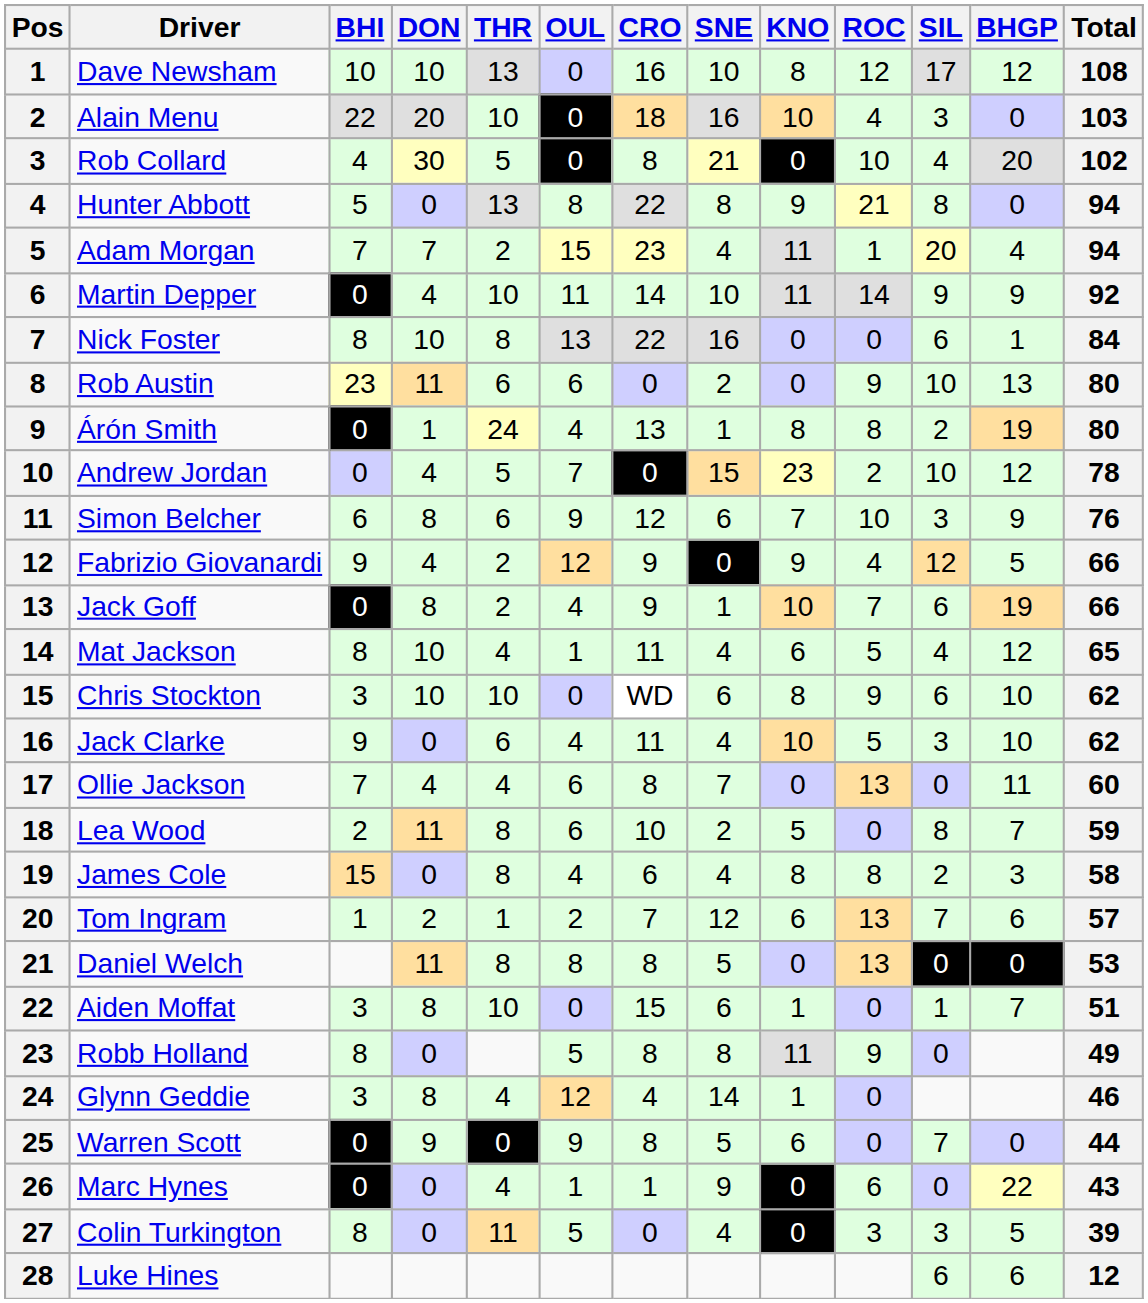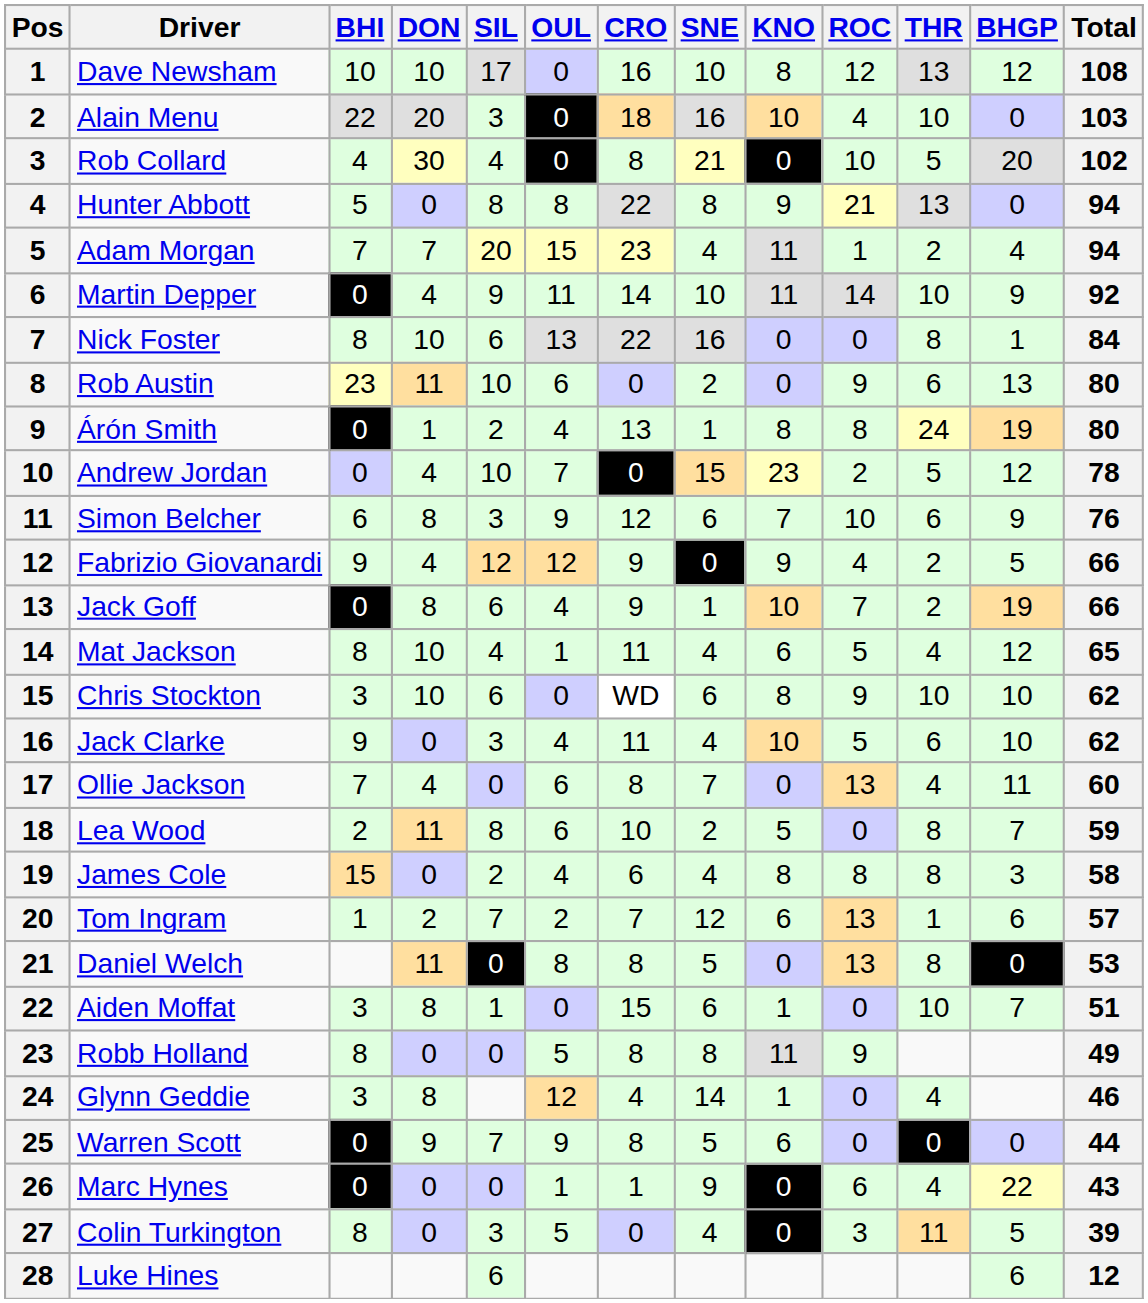columns swapped: THR <-> SIL
